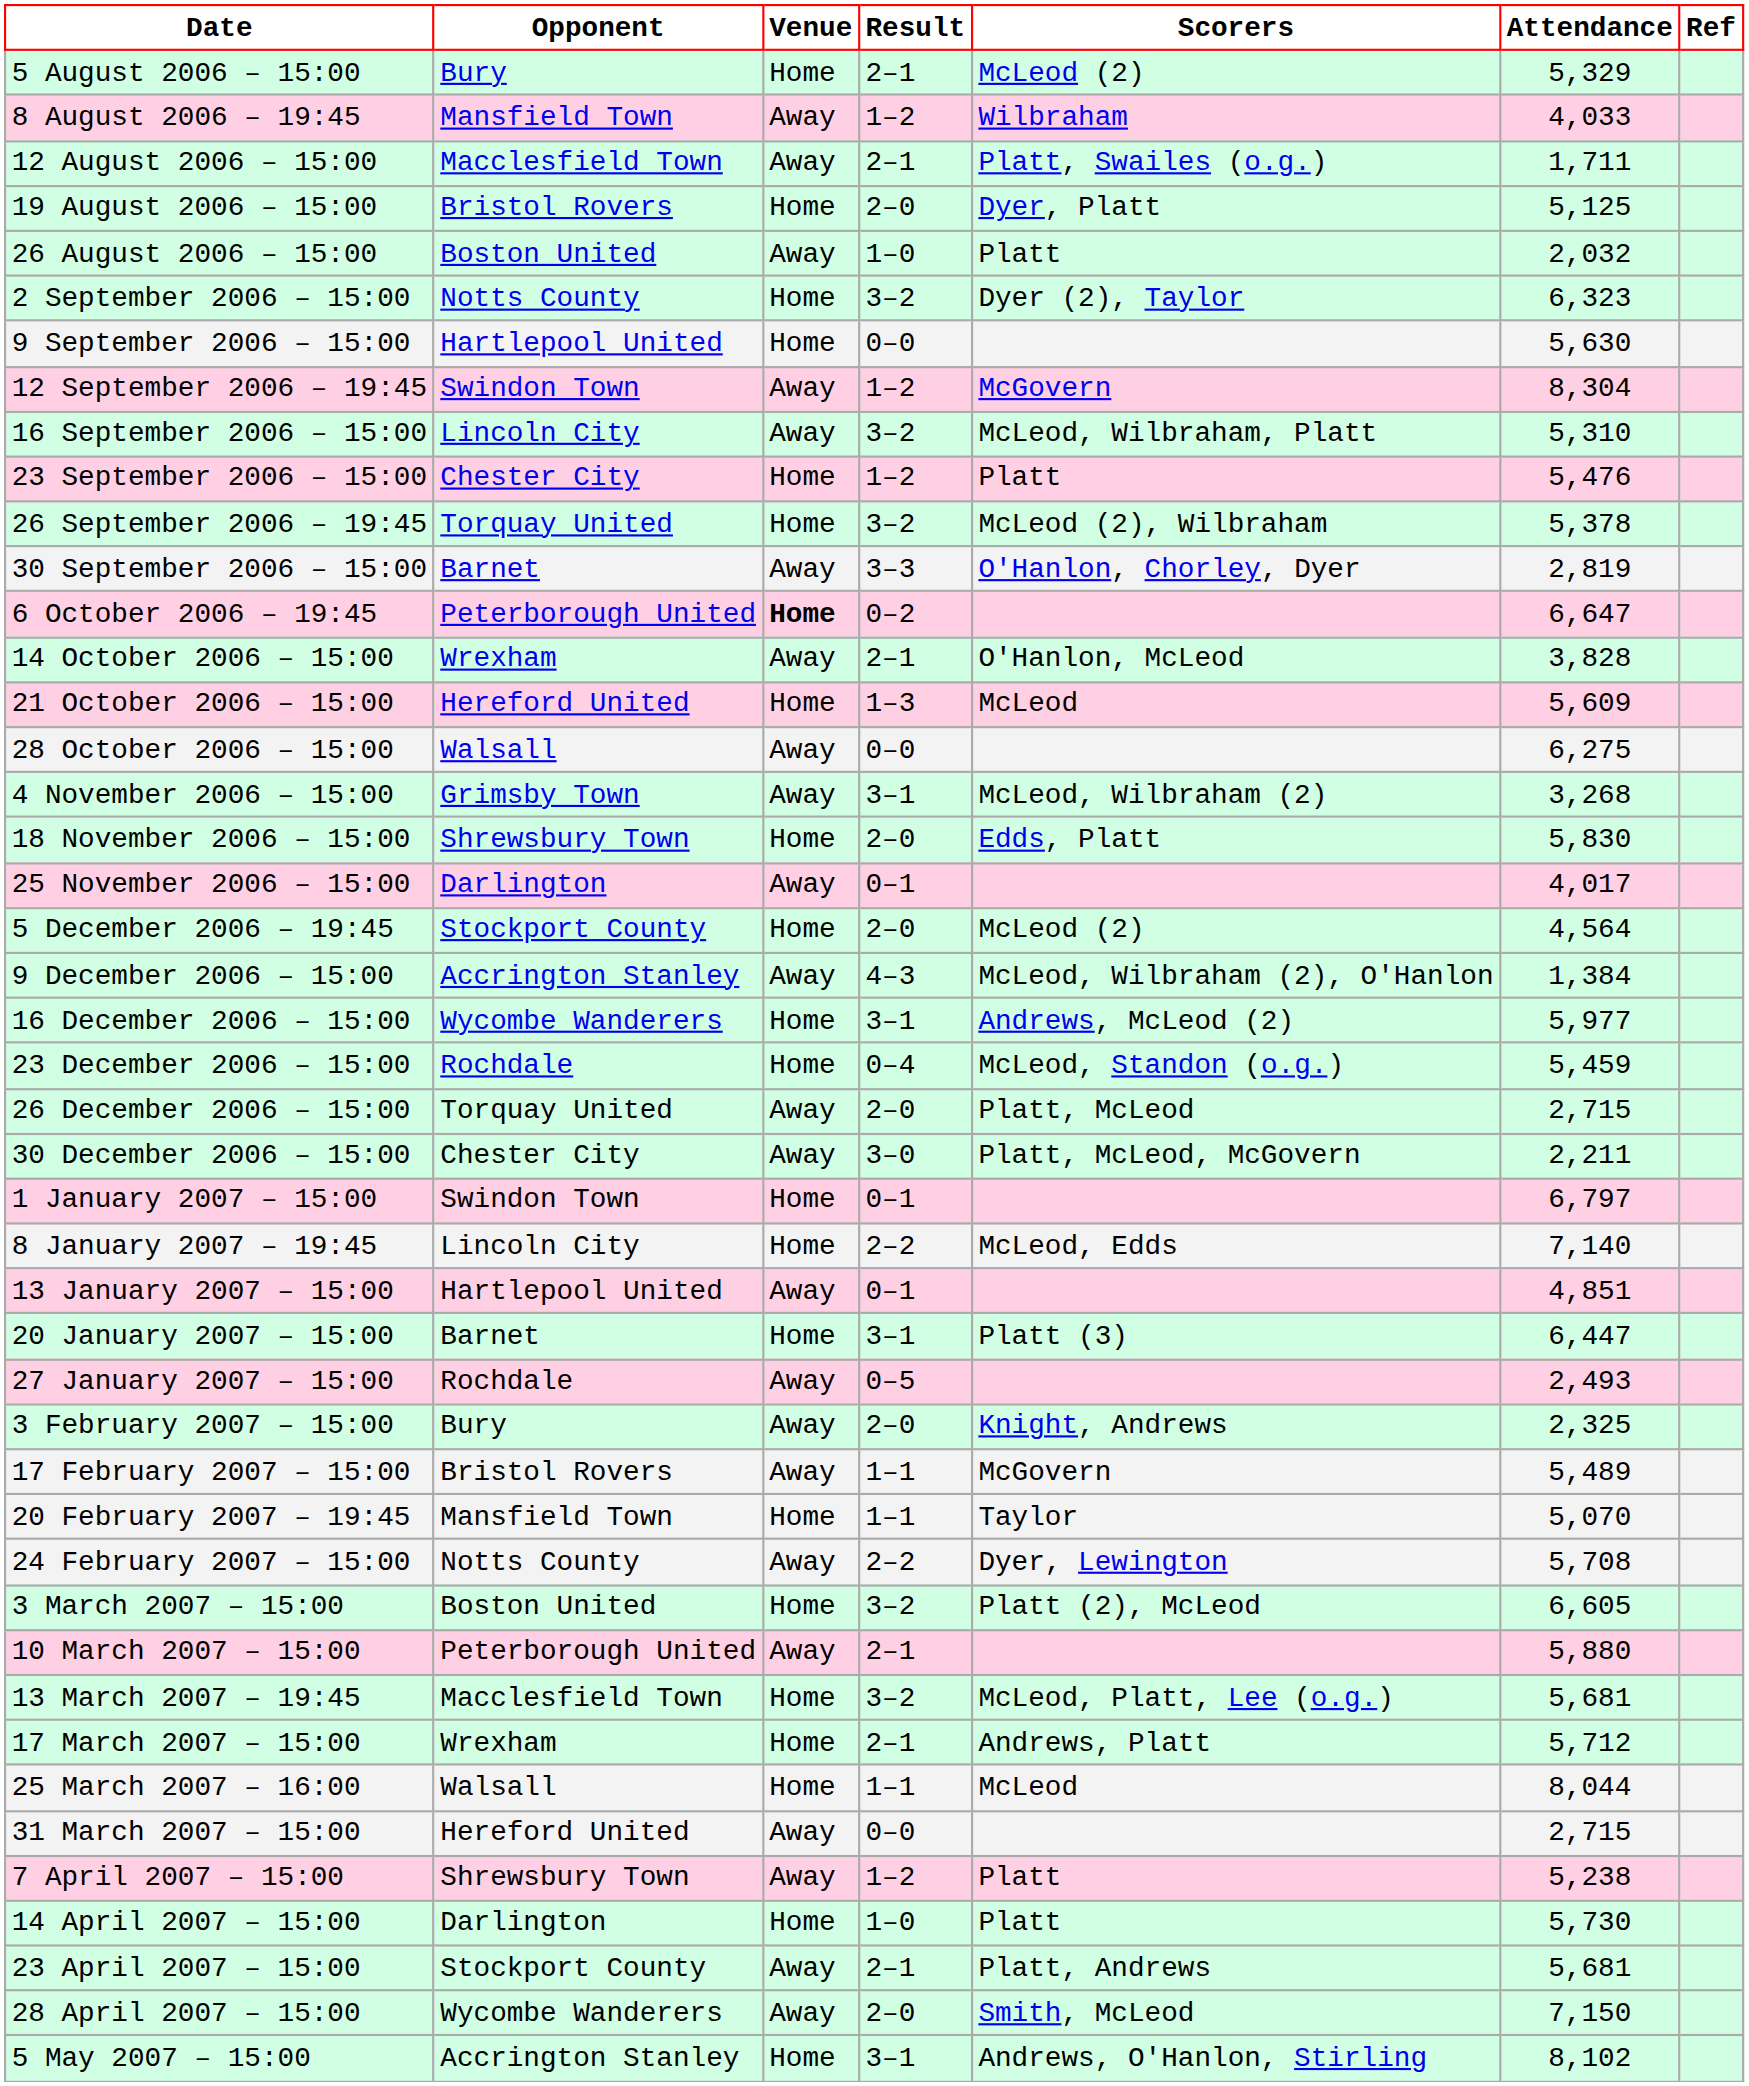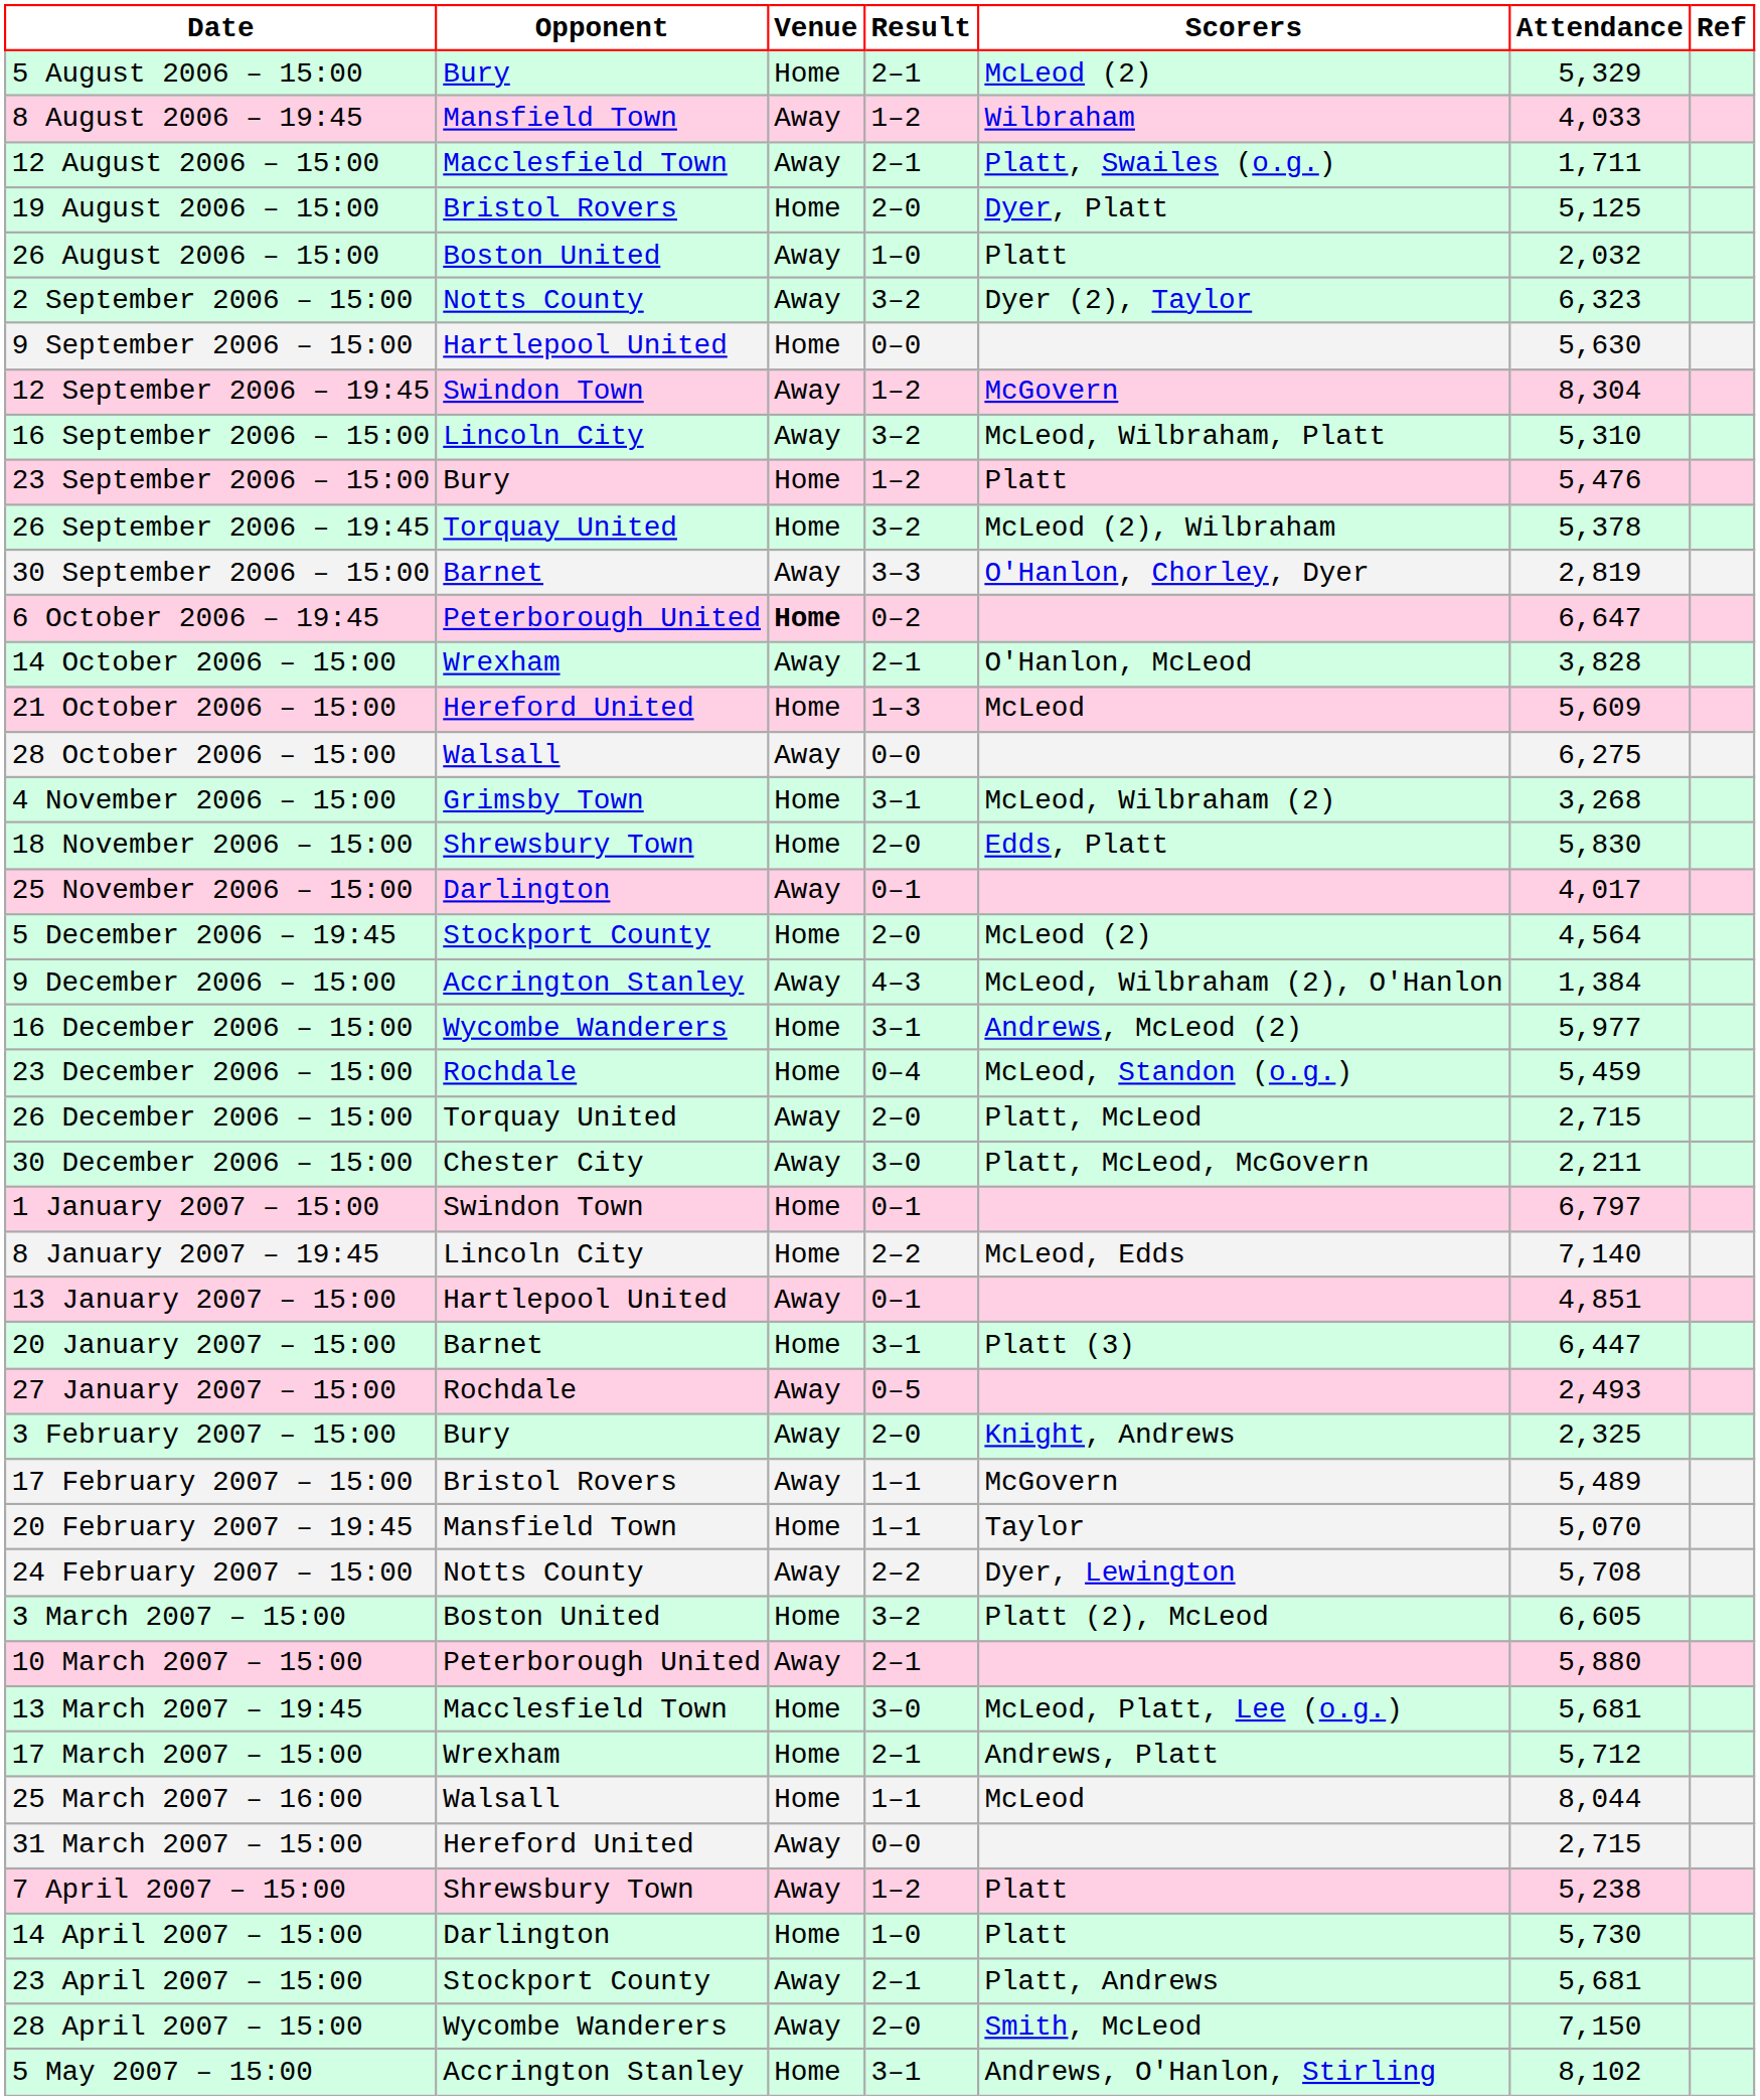2 September 2006 – 15:00 | Venue: Home -> Away
23 September 2006 – 15:00 | Opponent: Chester City -> Bury
4 November 2006 – 15:00 | Venue: Away -> Home
13 March 2007 – 19:45 | Result: 3–2 -> 3–0
